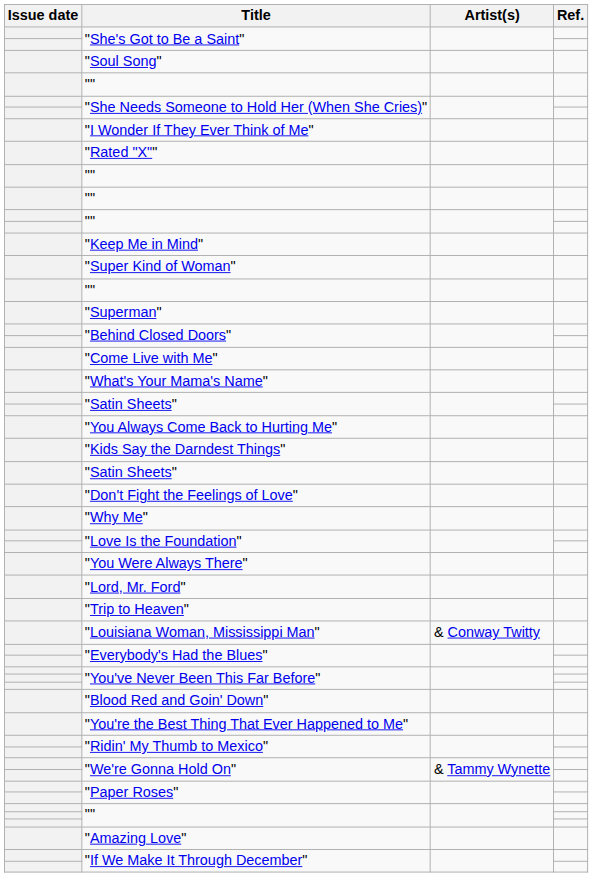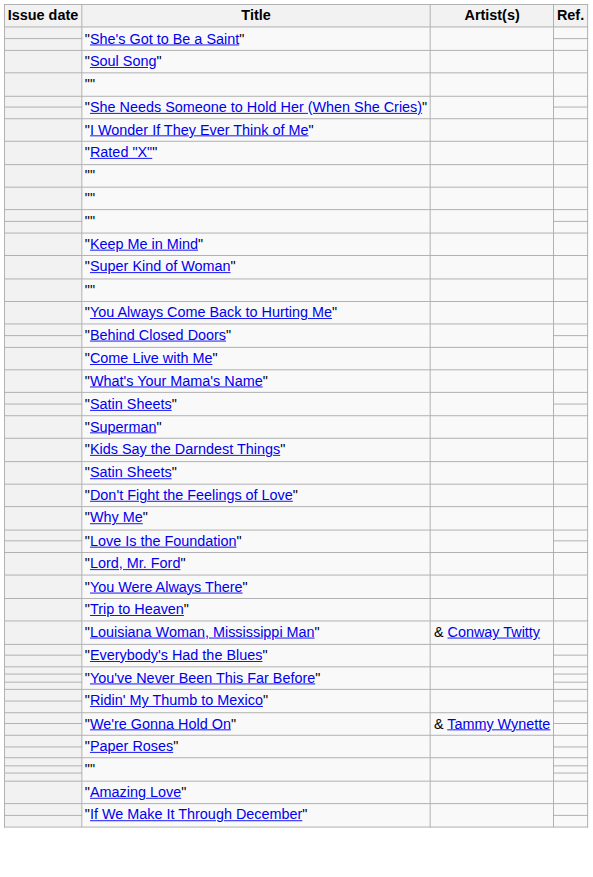rows swapped: "Superman" <-> "You Always Come Back to Hurting Me"
rows swapped: "You Were Always There" <-> "Lord, Mr. Ford"
- row: "Blood Red and Goin' Down"
- row: "You're the Best Thing That Ever Happened to Me"
